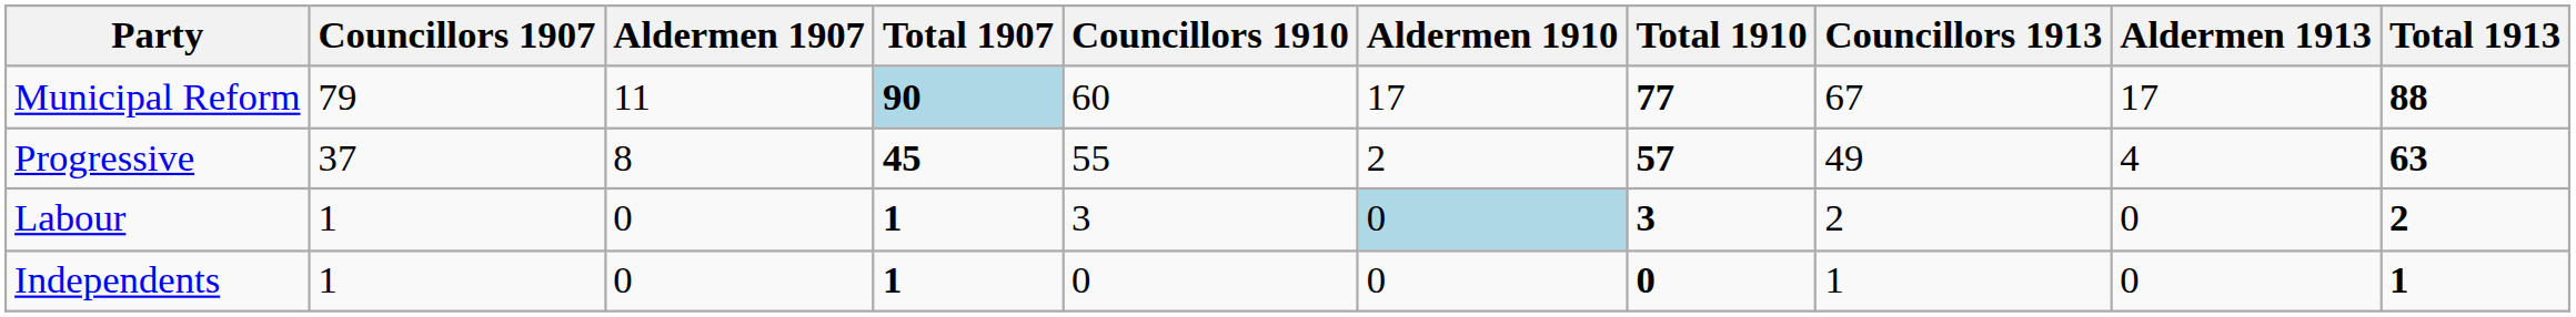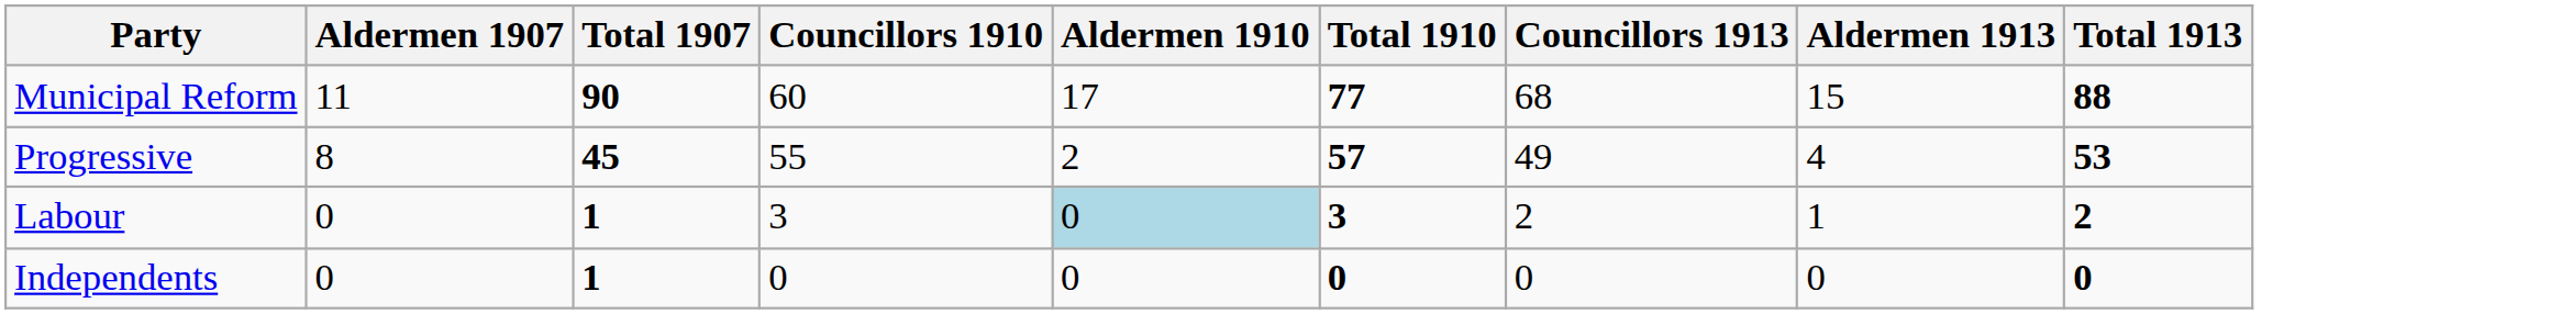- column: Councillors 1907 | 79 | 37 | 1 | 1
Municipal Reform | Total 1907: lightblue background -> no background
Municipal Reform | Councillors 1913: 67 -> 68
Municipal Reform | Aldermen 1913: 17 -> 15
Progressive | Total 1913: 63 -> 53
Labour | Aldermen 1913: 0 -> 1
Independents | Councillors 1913: 1 -> 0
Independents | Total 1913: 1 -> 0
